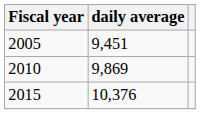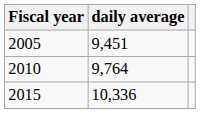2010 | daily average: 9,869 -> 9,764
2015 | daily average: 10,376 -> 10,336
